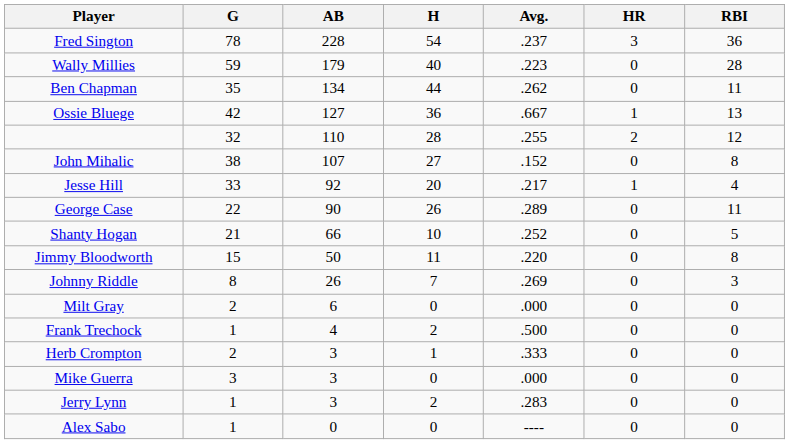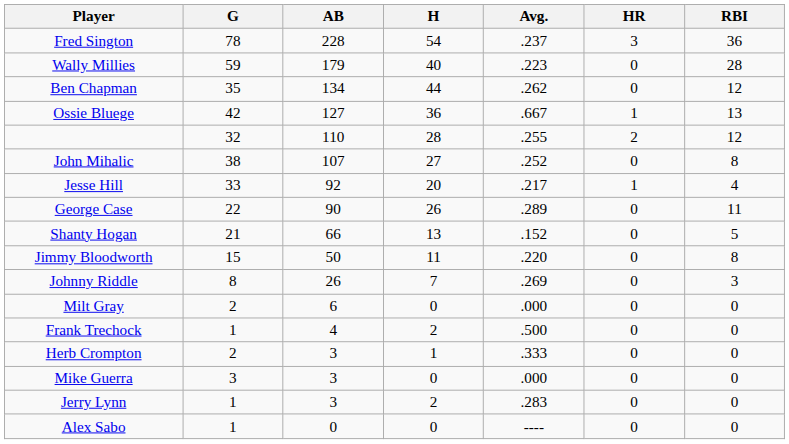Ben Chapman | RBI: 11 -> 12
John Mihalic | Avg.: .152 -> .252
Shanty Hogan | H: 10 -> 13
Shanty Hogan | Avg.: .252 -> .152
